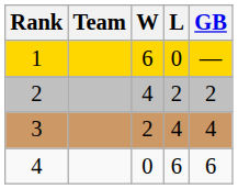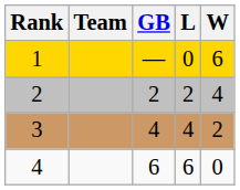columns swapped: W <-> GB
